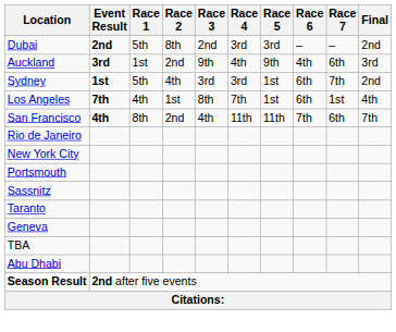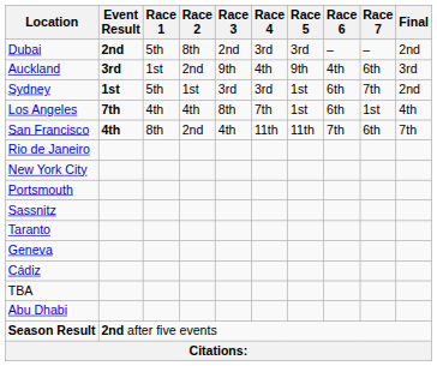Sydney | Race 2: 4th -> 1st
Los Angeles | Race 2: 1st -> 4th
+ row: Cádiz
